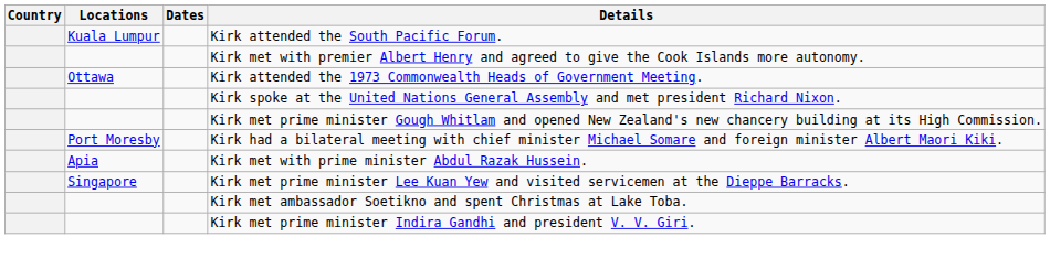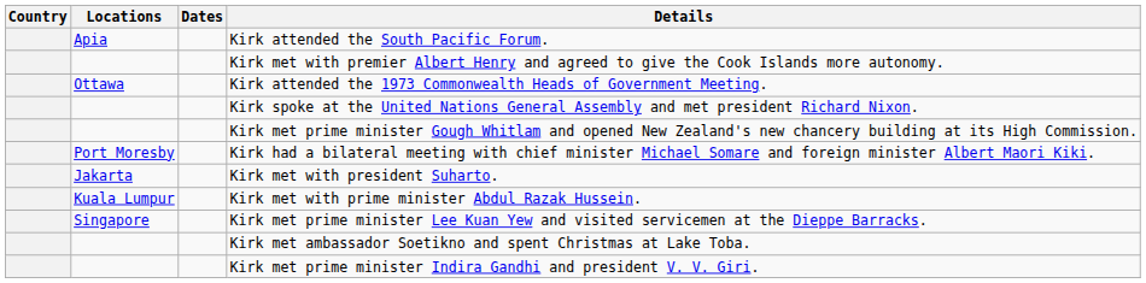Kirk attended the South Pacific Forum. | Locations: Kuala Lumpur -> Apia
+ row: Jakarta | Kirk met with president Suharto.
Kirk met with prime minister Abdul Razak Hussein. | Locations: Apia -> Kuala Lumpur
